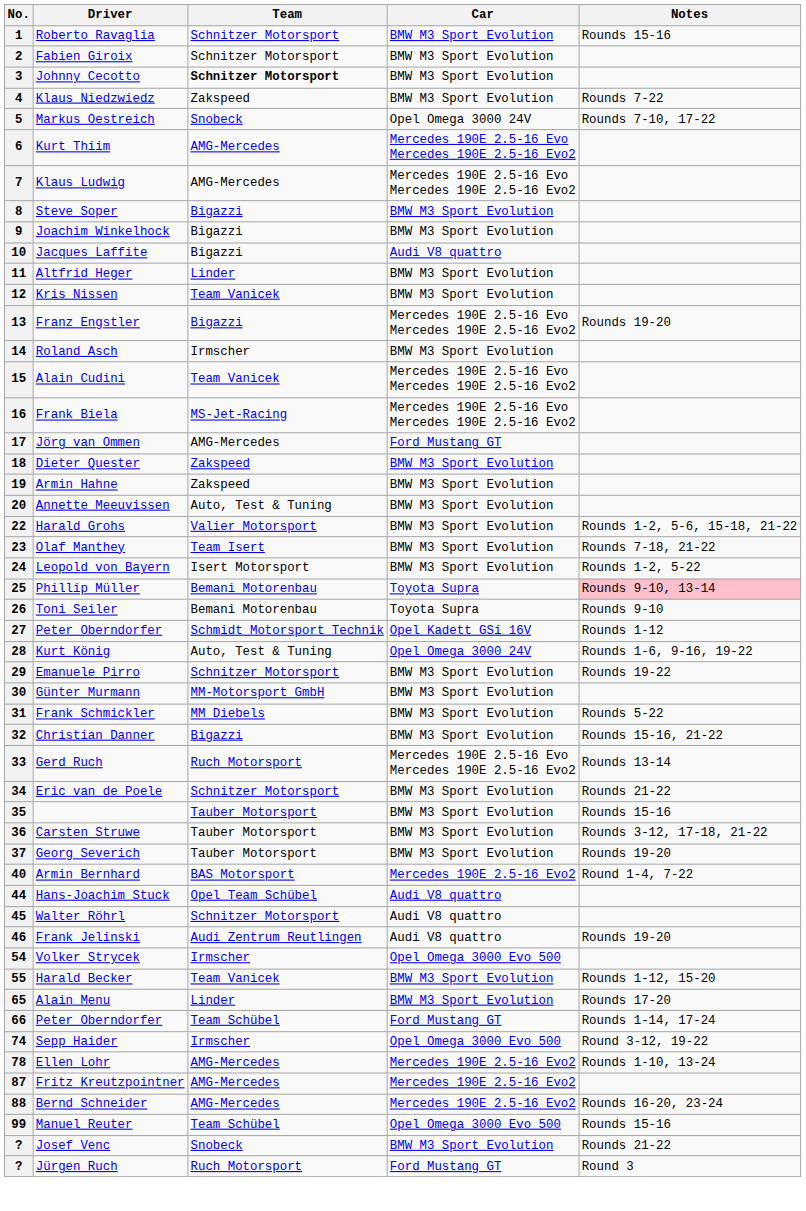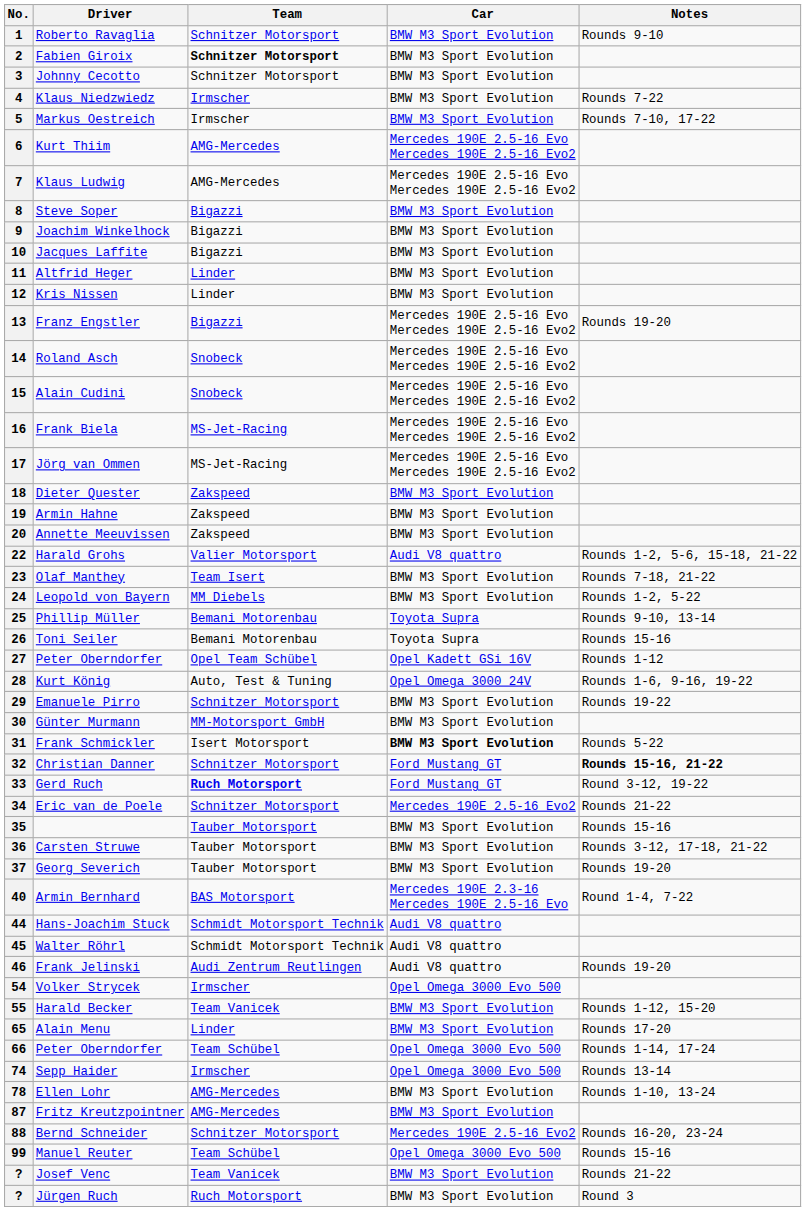1 | Notes: Rounds 15-16 -> Rounds 9-10
2 | Team: normal -> bold
3 | Team: bold -> normal
4 | Team: Zakspeed -> Irmscher
5 | Team: Snobeck -> Irmscher
5 | Car: Opel Omega 3000 24V -> BMW M3 Sport Evolution
10 | Car: Audi V8 quattro -> BMW M3 Sport Evolution
12 | Team: Team Vanicek -> Linder
14 | Team: Irmscher -> Snobeck
14 | Car: BMW M3 Sport Evolution -> Mercedes 190E 2.5-16 Evo Mercedes 190E 2.5-16 Evo2
15 | Team: Team Vanicek -> Snobeck
17 | Team: AMG-Mercedes -> MS-Jet-Racing
17 | Car: Ford Mustang GT -> Mercedes 190E 2.5-16 Evo Mercedes 190E 2.5-16 Evo2
20 | Team: Auto, Test & Tuning -> Zakspeed
22 | Car: BMW M3 Sport Evolution -> Audi V8 quattro
24 | Team: Isert Motorsport -> MM Diebels
25 | Notes: pink background -> no background
26 | Notes: Rounds 9-10 -> Rounds 15-16
27 | Team: Schmidt Motorsport Technik -> Opel Team Schübel
31 | Team: MM Diebels -> Isert Motorsport
31 | Car: normal -> bold
32 | Team: Bigazzi -> Schnitzer Motorsport
32 | Car: BMW M3 Sport Evolution -> Ford Mustang GT
32 | Notes: normal -> bold
33 | Team: normal -> bold
33 | Car: Mercedes 190E 2.5-16 Evo Mercedes 190E 2.5-16 Evo2 -> Ford Mustang GT
33 | Notes: Rounds 13-14 -> Round 3-12, 19-22
34 | Car: BMW M3 Sport Evolution -> Mercedes 190E 2.5-16 Evo2
40 | Car: Mercedes 190E 2.5-16 Evo2 -> Mercedes 190E 2.3-16 Mercedes 190E 2.5-16 Evo
44 | Team: Opel Team Schübel -> Schmidt Motorsport Technik
45 | Team: Schnitzer Motorsport -> Schmidt Motorsport Technik
66 | Car: Ford Mustang GT -> Opel Omega 3000 Evo 500
74 | Notes: Round 3-12, 19-22 -> Rounds 13-14
78 | Car: Mercedes 190E 2.5-16 Evo2 -> BMW M3 Sport Evolution
87 | Car: Mercedes 190E 2.5-16 Evo2 -> BMW M3 Sport Evolution
88 | Team: AMG-Mercedes -> Schnitzer Motorsport
? / Josef Venc | Team: Snobeck -> Team Vanicek
? / Jürgen Ruch | Car: Ford Mustang GT -> BMW M3 Sport Evolution
